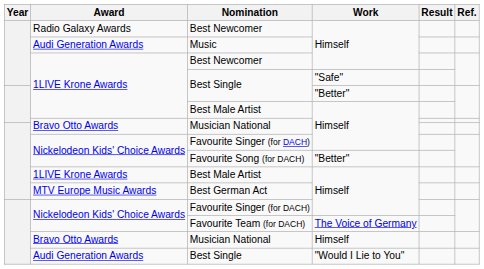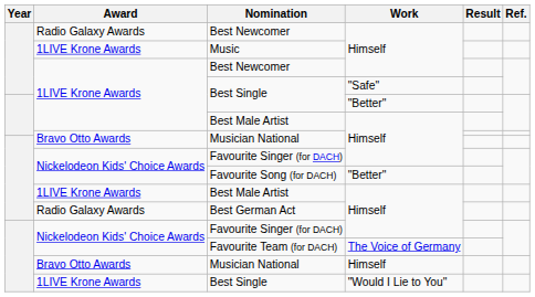Music | Award: Audi Generation Awards -> 1LIVE Krone Awards
Best German Act | Award: MTV Europe Music Awards -> Radio Galaxy Awards
Best Single / "Would I Lie to You" | Award: Audi Generation Awards -> 1LIVE Krone Awards
